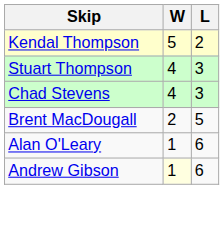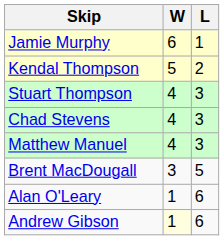+ row: Jamie Murphy | 6 | 1
+ row: Matthew Manuel | 4 | 3
Brent MacDougall | W: 2 -> 3
